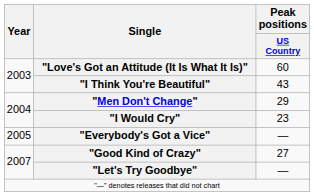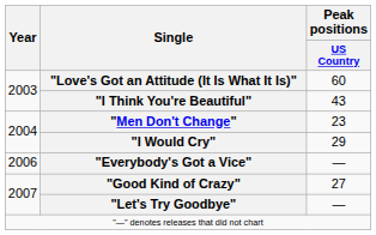"Men Don't Change" | Peak positions / US Country: 29 -> 23
"I Would Cry" | Peak positions / US Country: 23 -> 29
"Everybody's Got a Vice" | Year: 2005 -> 2006
